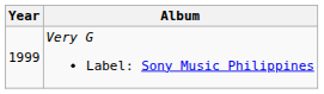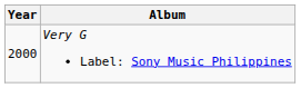Very G Label: Sony Music Philippines | Year: 1999 -> 2000
